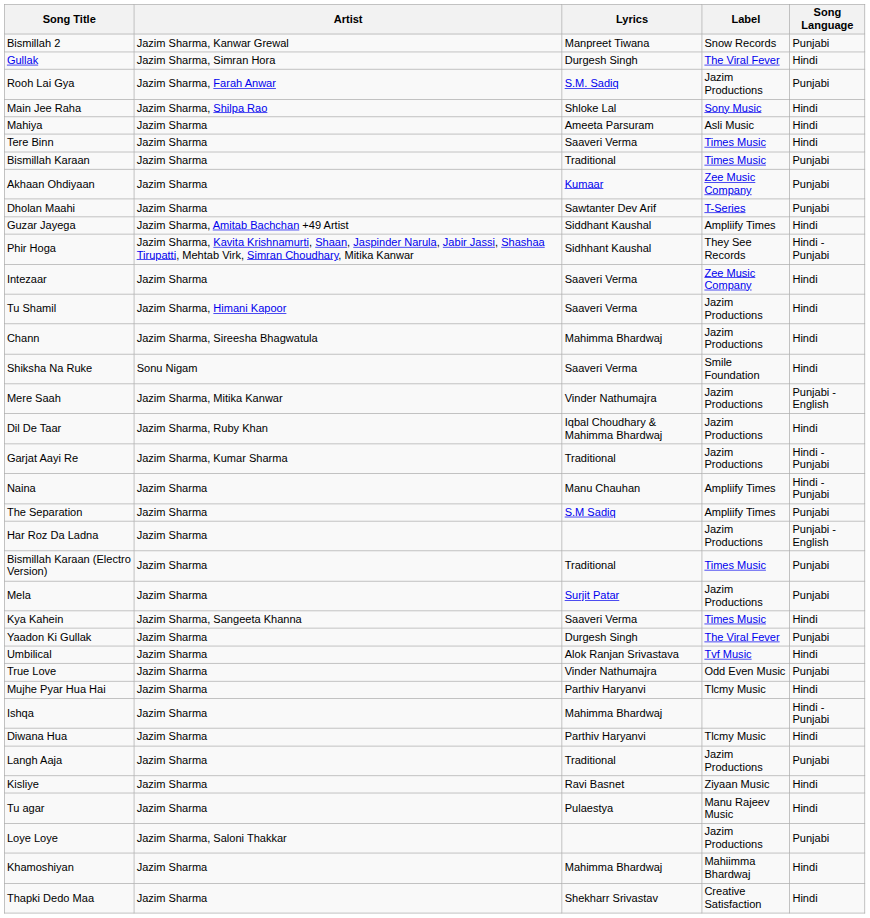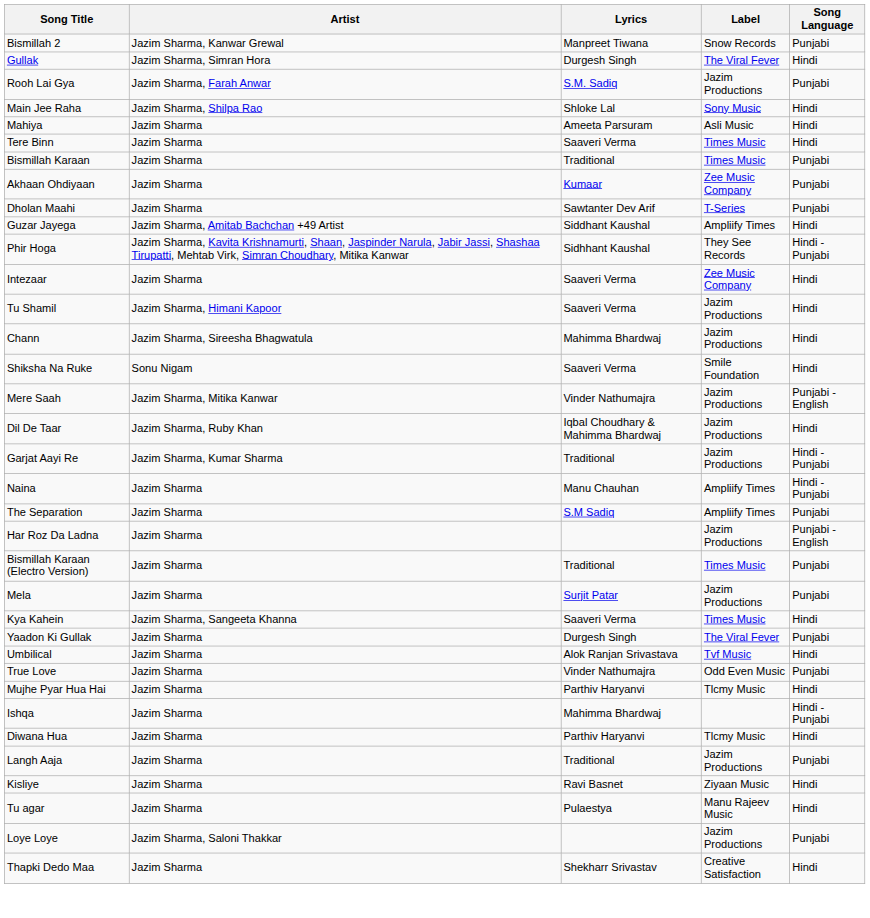- row: Khamoshiyan | Jazim Sharma | Mahimma Bhardwaj | Mahiimma Bhardwaj | Hindi
